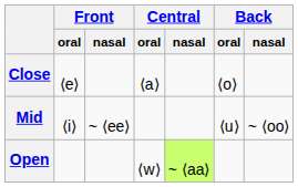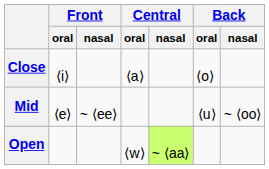Close | Front / oral: ⟨e⟩ -> ⟨i⟩
Mid | Front / oral: ⟨i⟩ -> ⟨e⟩
